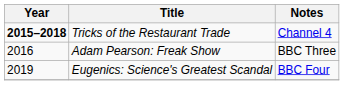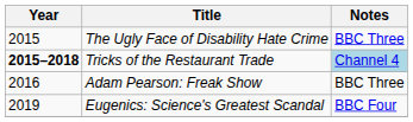+ row: 2015 | The Ugly Face of Disability Hate Crime | BBC Three
Tricks of the Restaurant Trade | Notes: no background -> lightblue background
